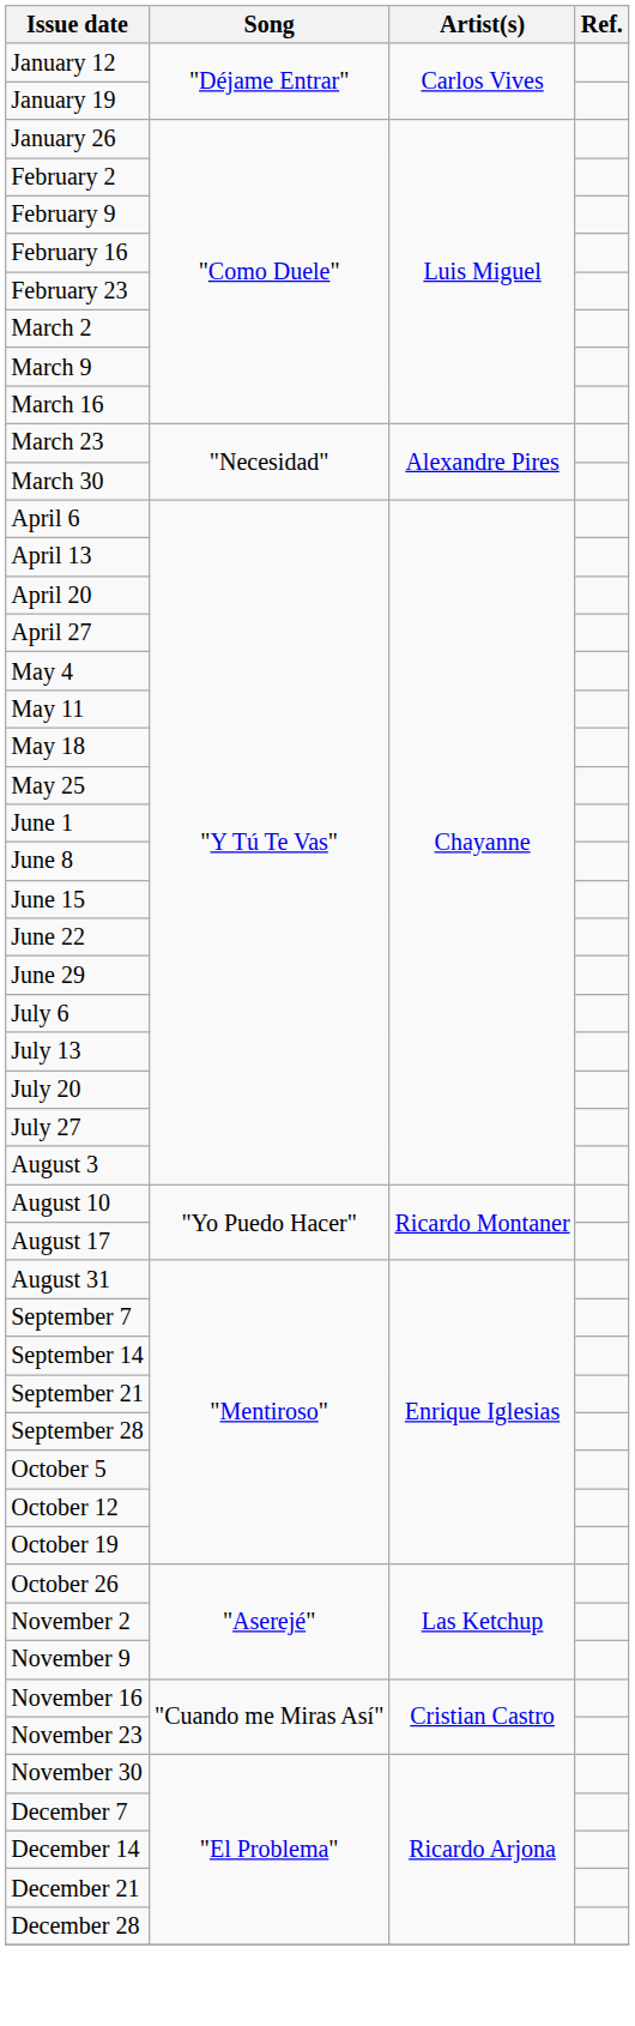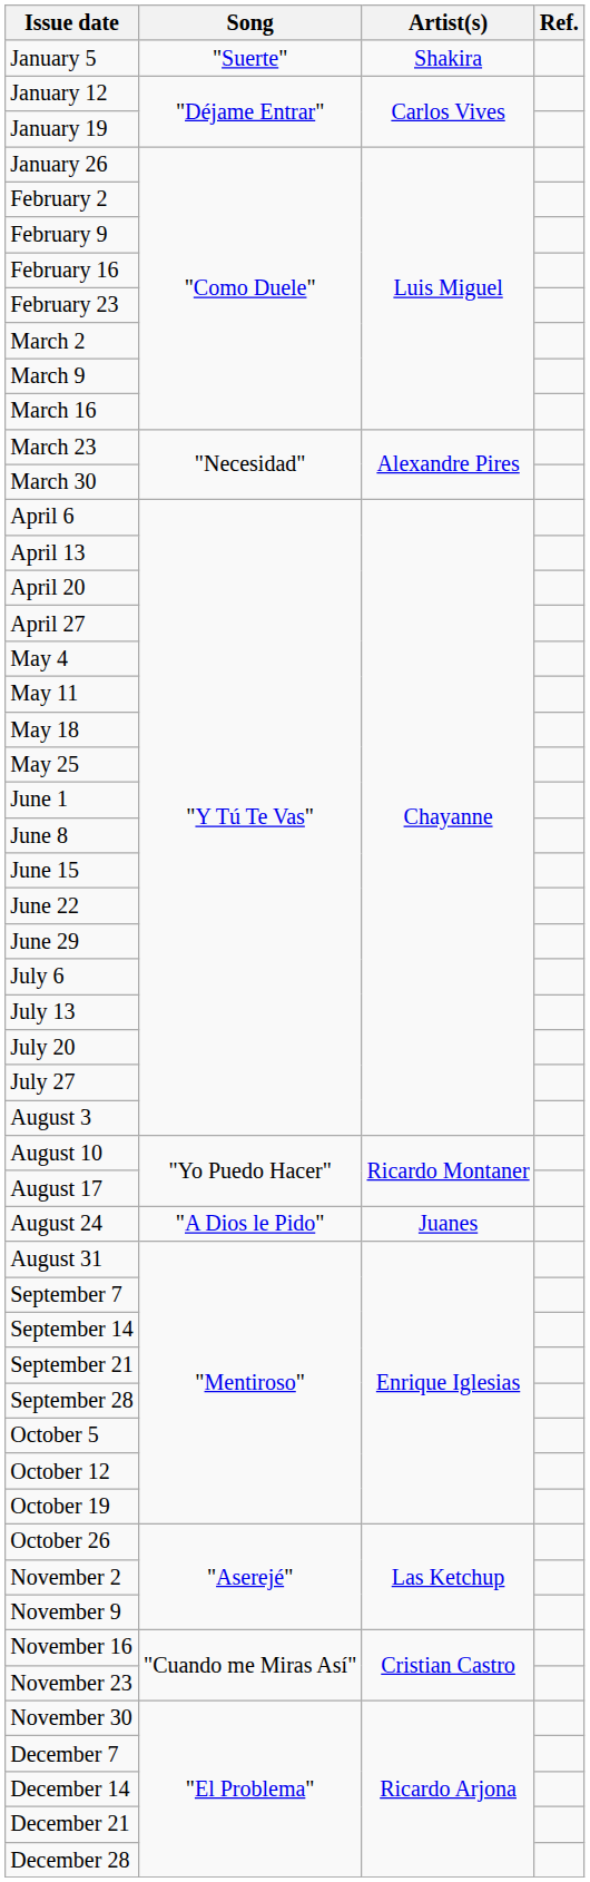+ row: January 5 | "Suerte" | Shakira
+ row: August 24 | "A Dios le Pido" | Juanes
